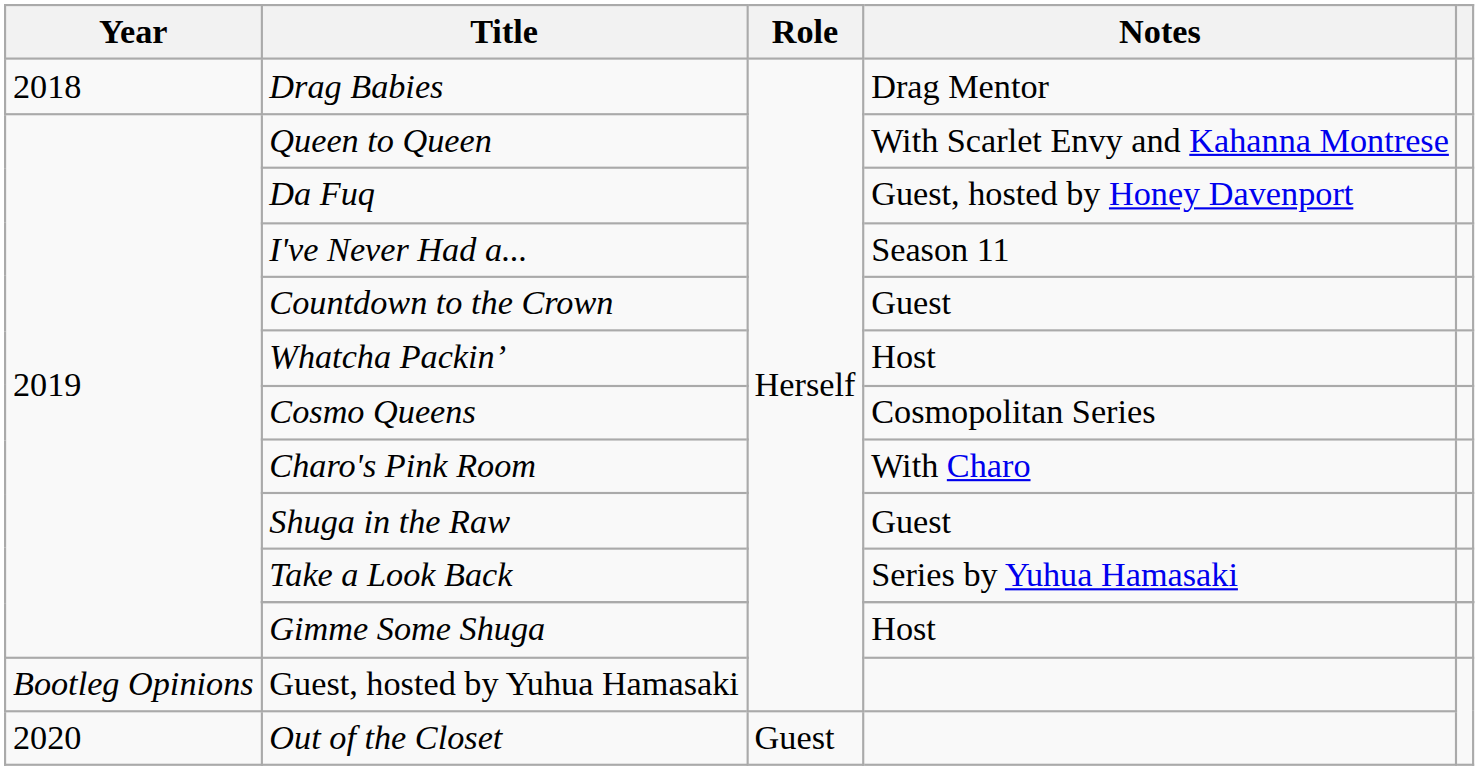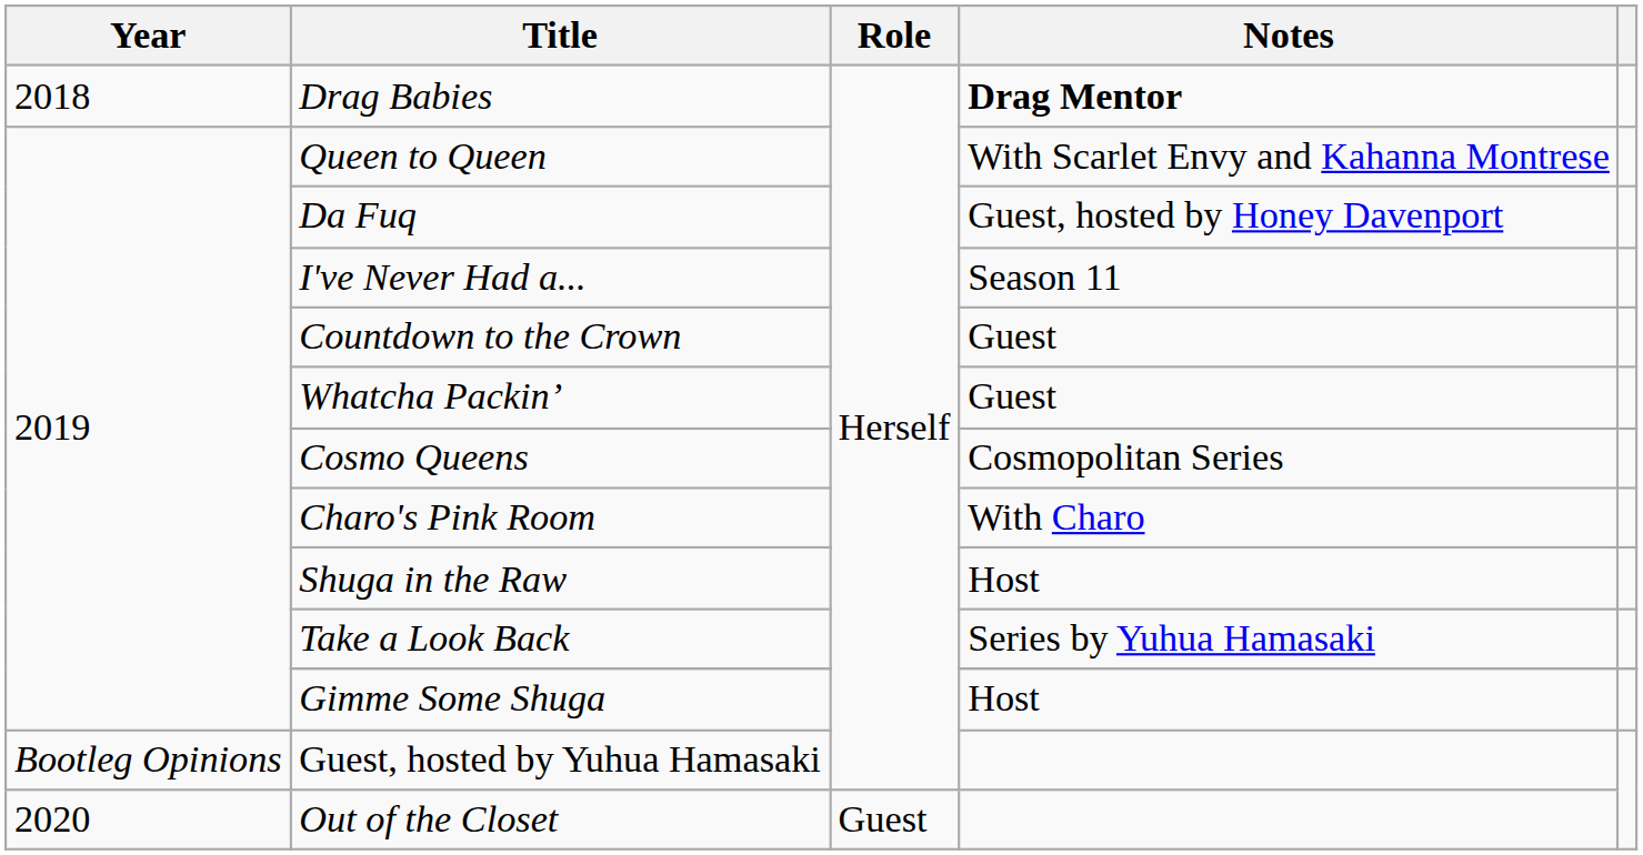Drag Babies | Notes: normal -> bold
Whatcha Packin’ | Notes: Host -> Guest
Shuga in the Raw | Notes: Guest -> Host
